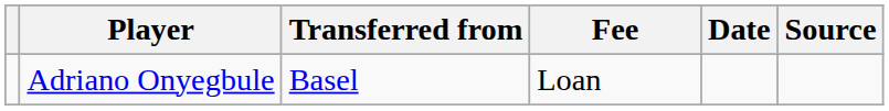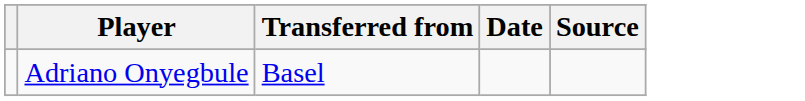- column: Fee | Loan
